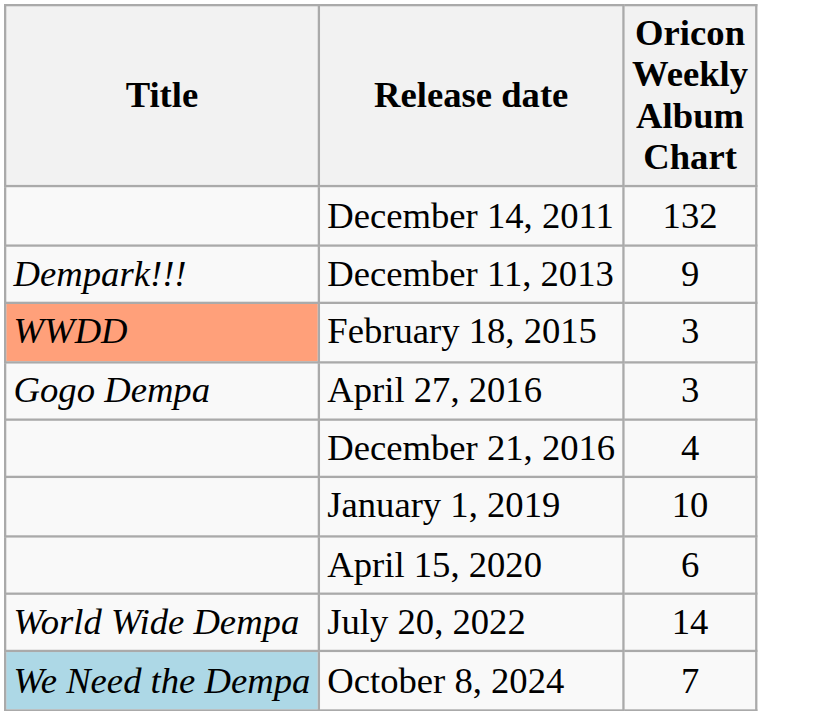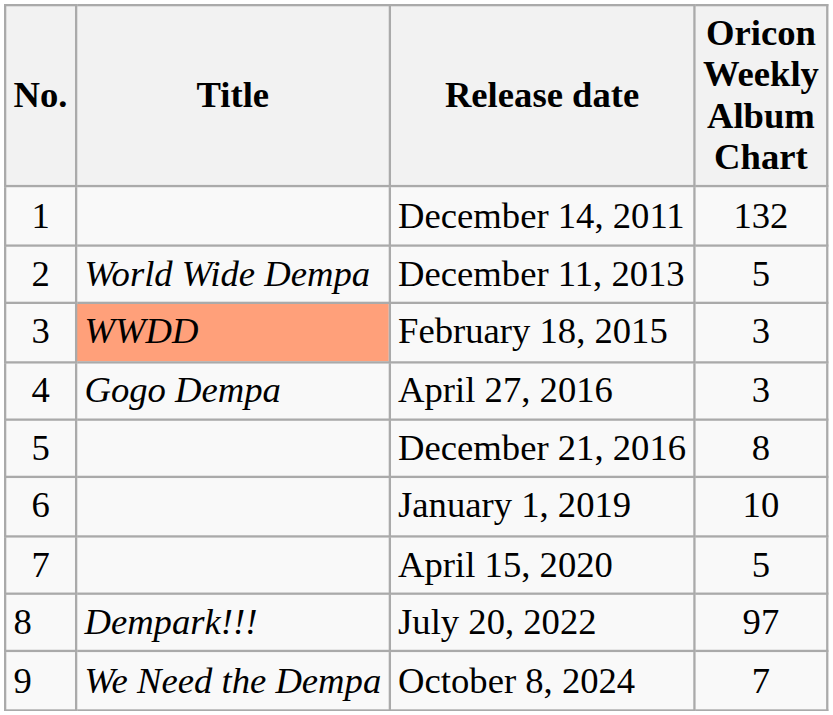+ column: No. | 1 | 2 | 3 | 4 | 5 | 6 | 7 | 8 | 9
December 11, 2013 | Title: Dempark!!! -> World Wide Dempa
December 11, 2013 | Oricon Weekly Album Chart: 9 -> 5
December 21, 2016 | Oricon Weekly Album Chart: 4 -> 8
April 15, 2020 | Oricon Weekly Album Chart: 6 -> 5
July 20, 2022 | Title: World Wide Dempa -> Dempark!!!
July 20, 2022 | Oricon Weekly Album Chart: 14 -> 97
October 8, 2024 | Title: lightblue background -> no background
